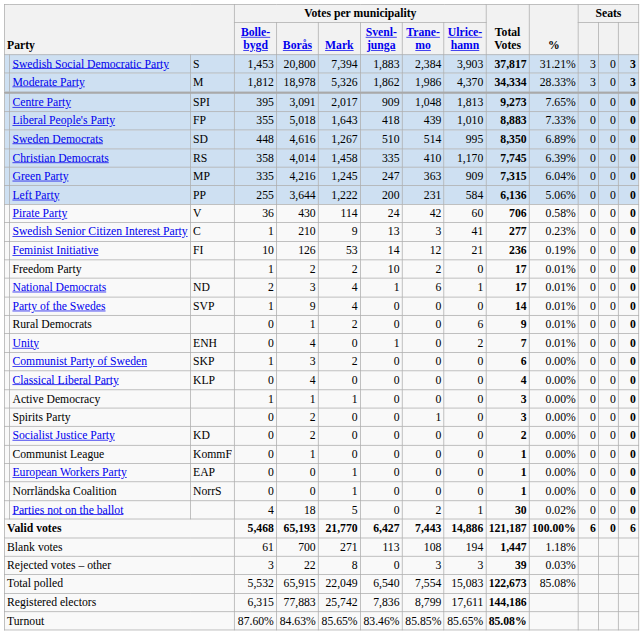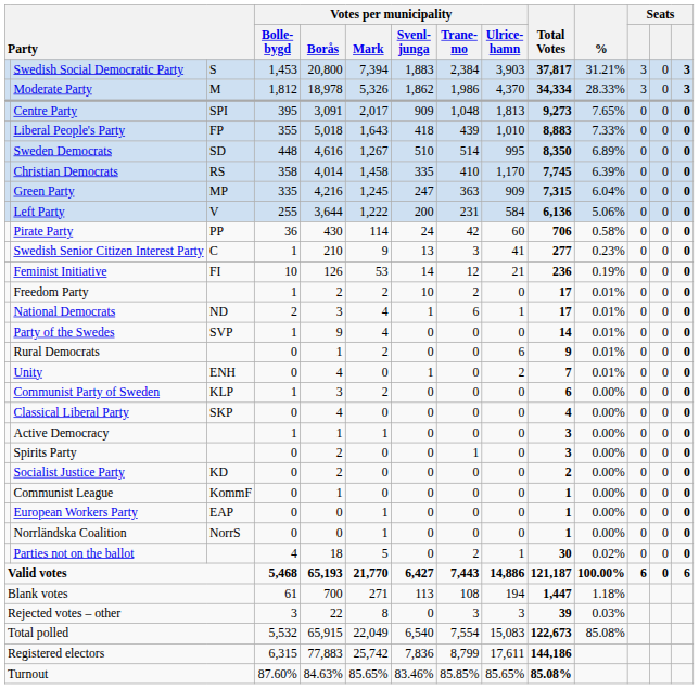Left Party | column 3: PP -> V
Pirate Party | column 3: V -> PP
Communist Party of Sweden | column 3: SKP -> KLP
Classical Liberal Party | column 3: KLP -> SKP
